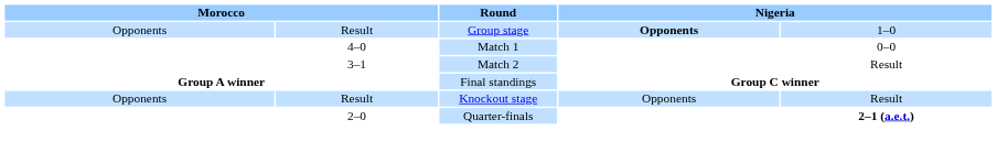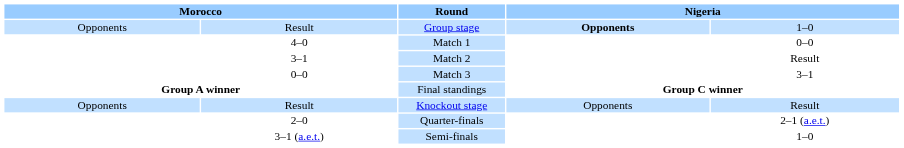+ row: 0–0 | Match 3 | 3–1
Quarter-finals | column 5: bold -> normal
+ row: 3–1 (a.e.t.) | Semi-finals | 1–0
